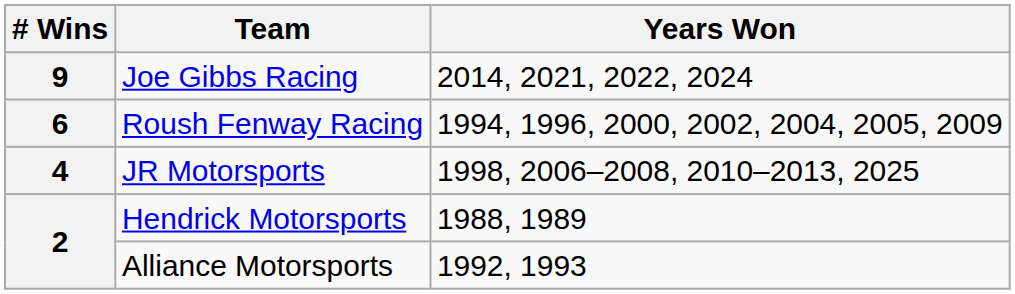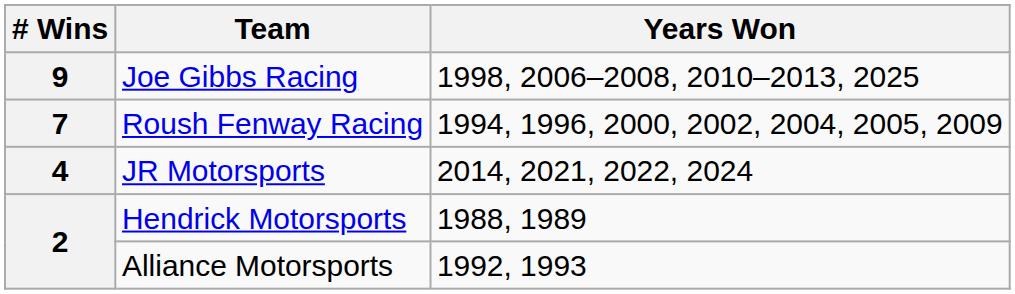Joe Gibbs Racing | Years Won: 2014, 2021, 2022, 2024 -> 1998, 2006–2008, 2010–2013, 2025
Roush Fenway Racing | # Wins: 6 -> 7
JR Motorsports | Years Won: 1998, 2006–2008, 2010–2013, 2025 -> 2014, 2021, 2022, 2024
